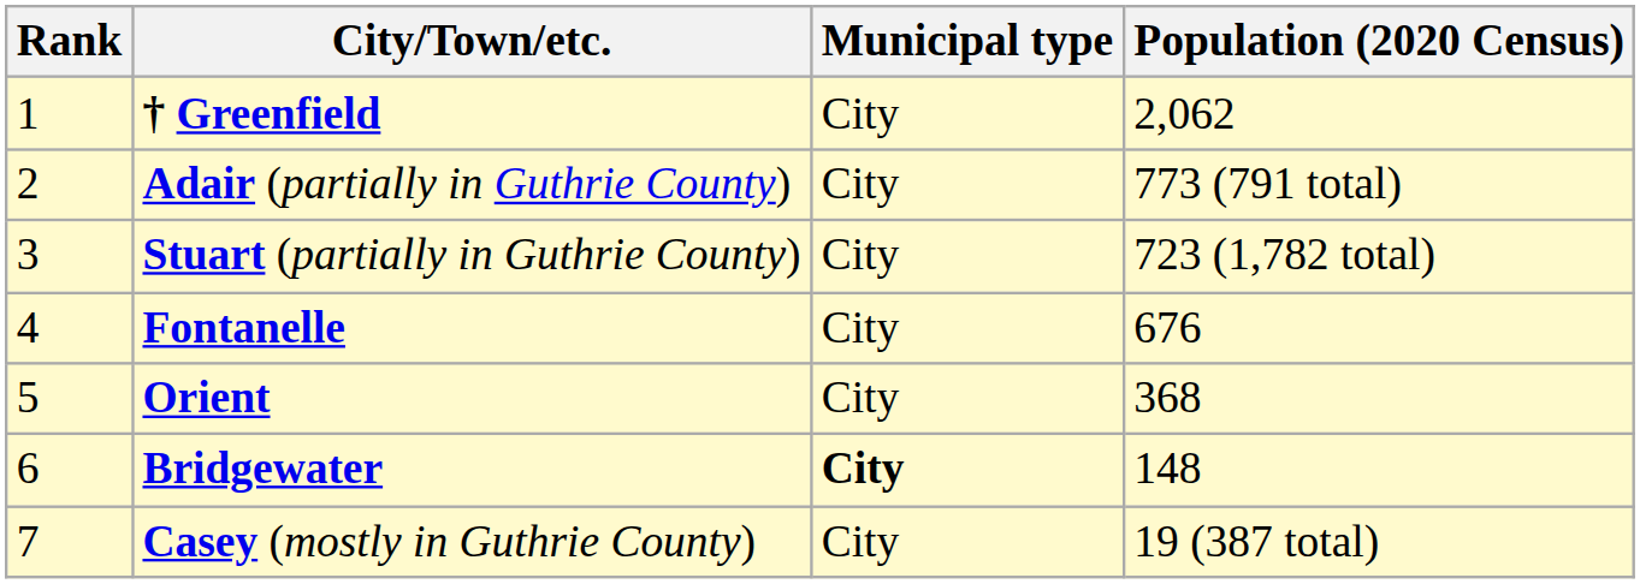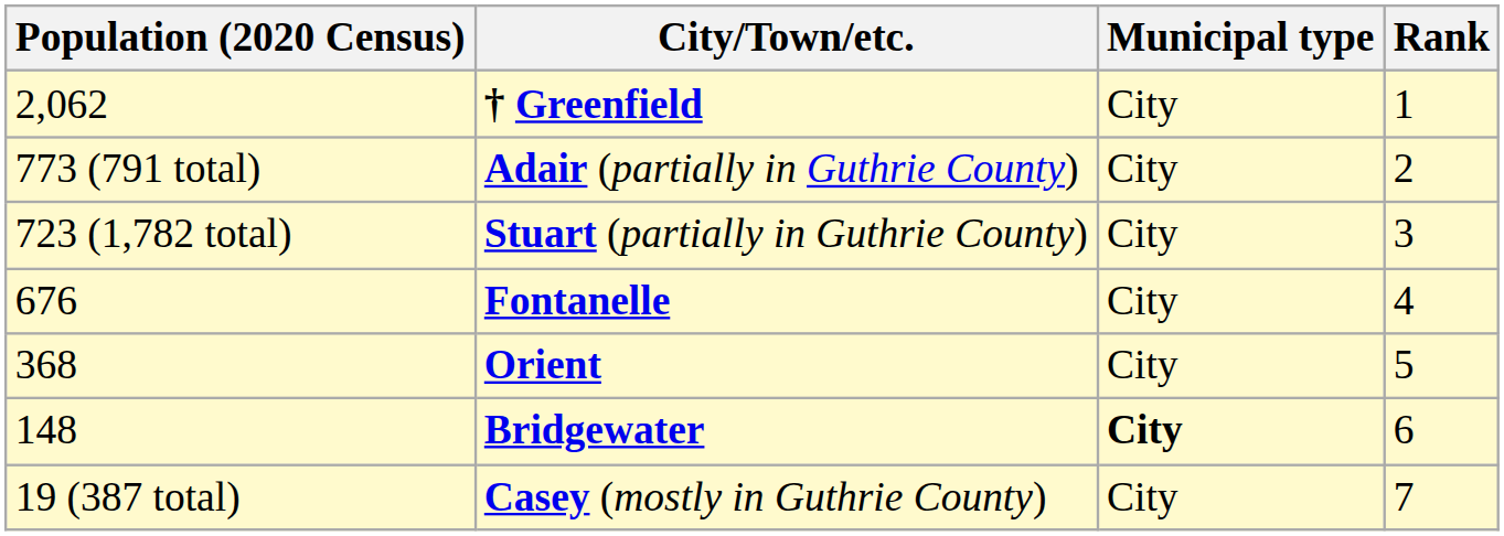columns swapped: Rank <-> Population (2020 Census)
